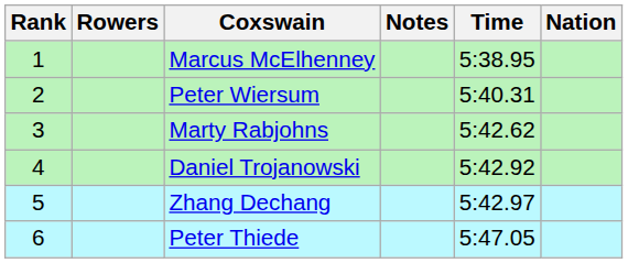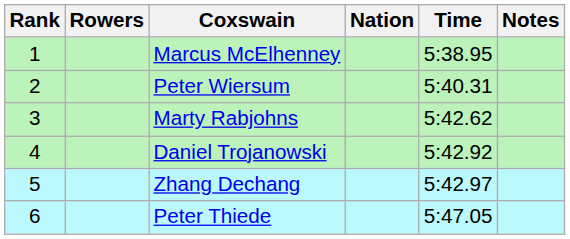columns swapped: Nation <-> Notes
